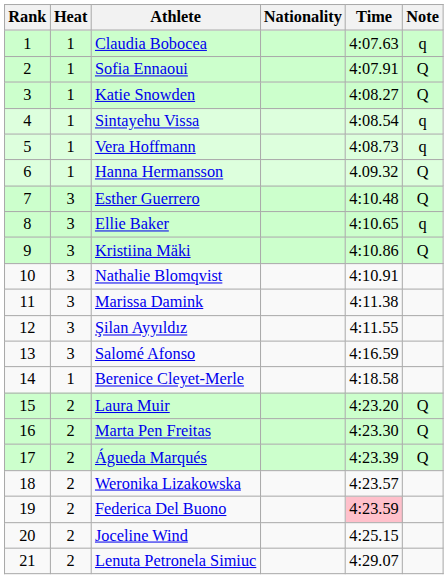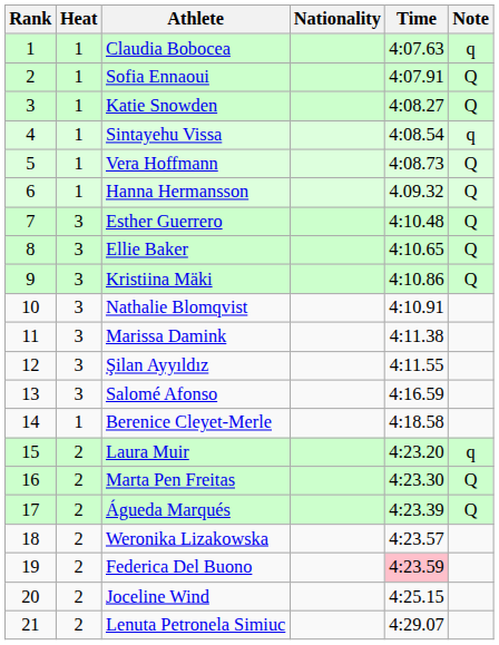Vera Hoffmann | Note: q -> Q
Ellie Baker | Note: q -> Q
Laura Muir | Note: Q -> q
